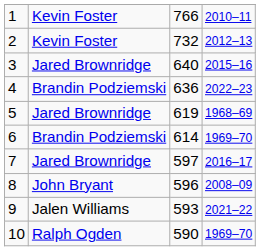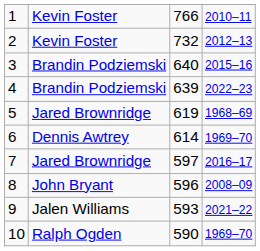3 | column 2: Jared Brownridge -> Brandin Podziemski
4 | column 3: 636 -> 639
6 | column 2: Brandin Podziemski -> Dennis Awtrey
